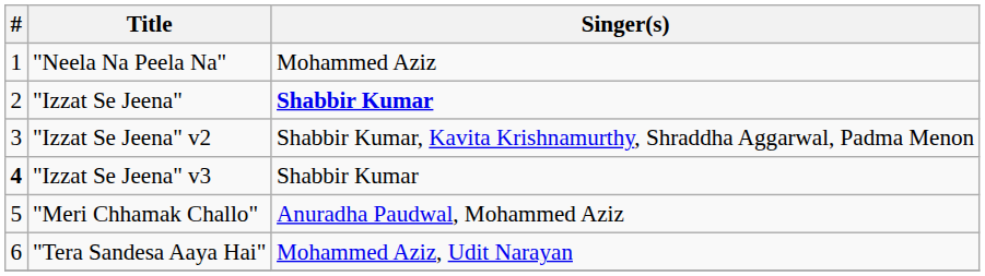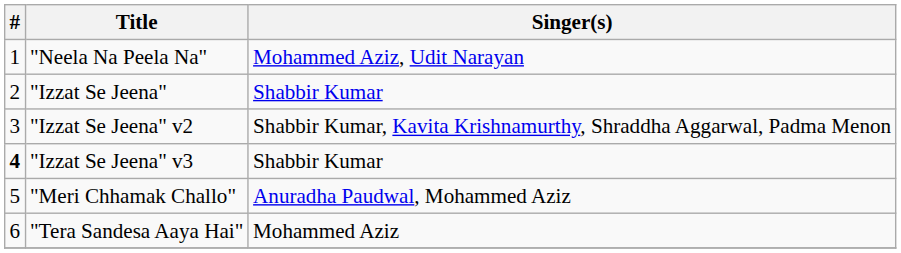"Neela Na Peela Na" | Singer(s): Mohammed Aziz -> Mohammed Aziz, Udit Narayan
"Izzat Se Jeena" | Singer(s): bold -> normal
"Tera Sandesa Aaya Hai" | Singer(s): Mohammed Aziz, Udit Narayan -> Mohammed Aziz
